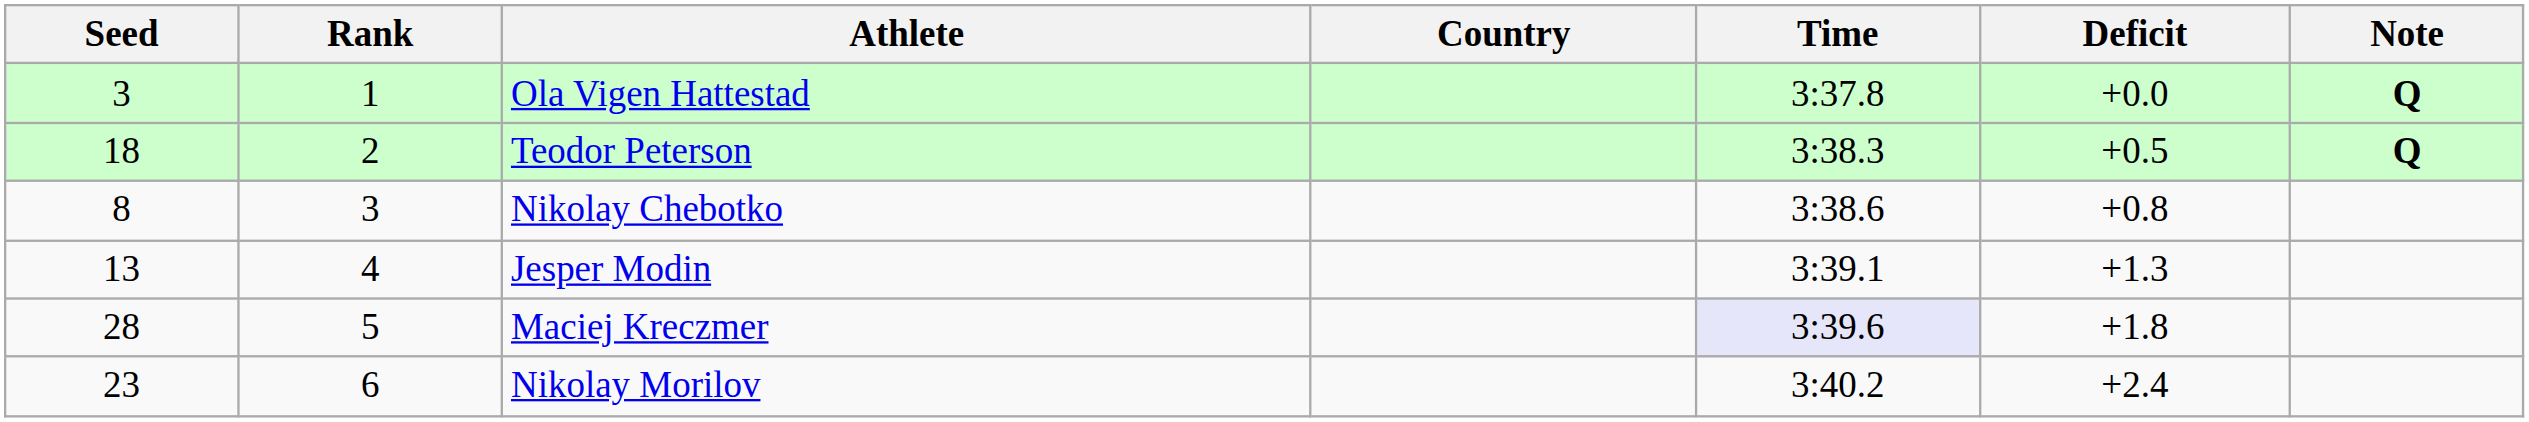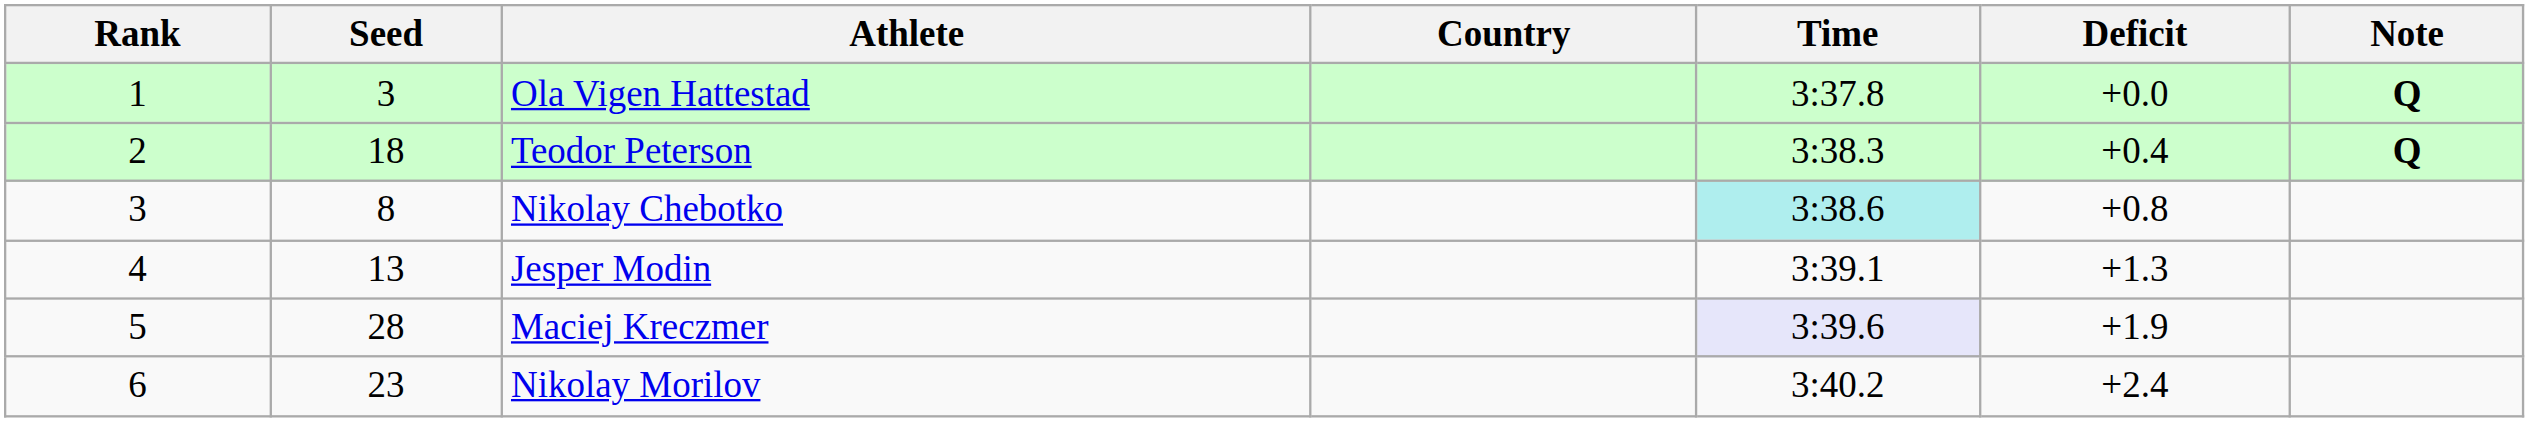columns swapped: Rank <-> Seed
Teodor Peterson | Deficit: +0.5 -> +0.4
Nikolay Chebotko | Time: no background -> paleturquoise background
Maciej Kreczmer | Deficit: +1.8 -> +1.9
